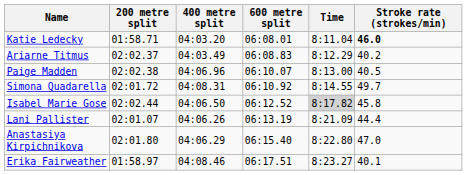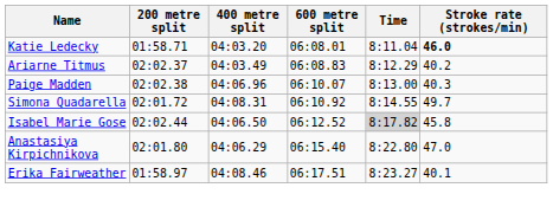Paige Madden | Stroke rate (strokes/min): 40.5 -> 40.3
- row: Lani Pallister | 02:01.07 | 04:06.26 | 06:13.19 | 8:21.09 | 44.4
